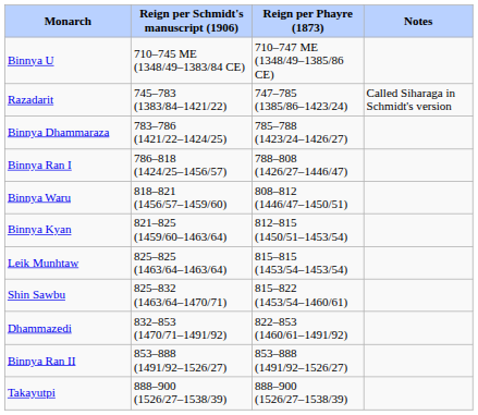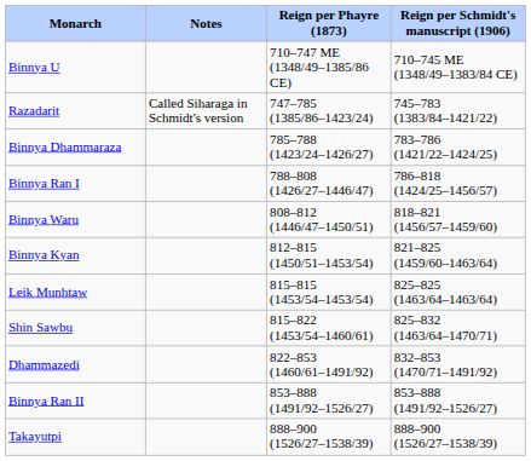columns swapped: Reign per Schmidt's manuscript (1906) <-> Notes
